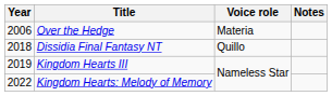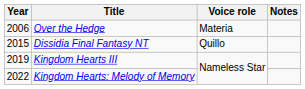Dissidia Final Fantasy NT | Year: 2018 -> 2015
